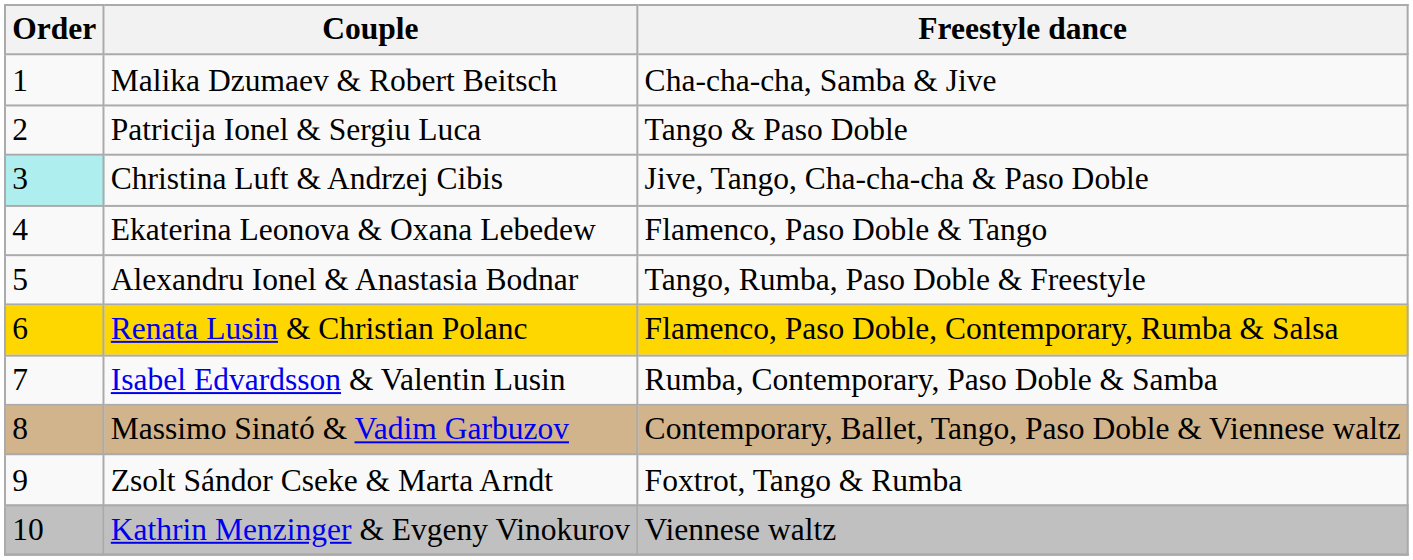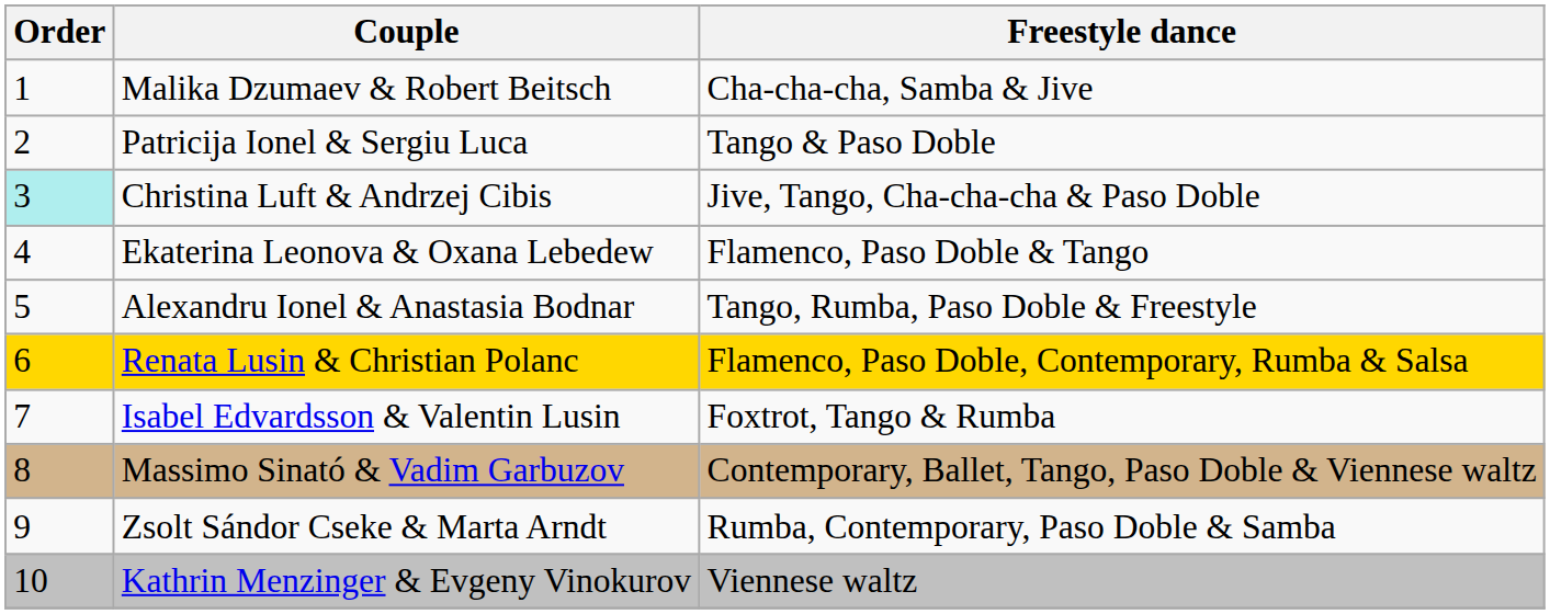Isabel Edvardsson & Valentin Lusin | Freestyle dance: Rumba, Contemporary, Paso Doble & Samba -> Foxtrot, Tango & Rumba
Zsolt Sándor Cseke & Marta Arndt | Freestyle dance: Foxtrot, Tango & Rumba -> Rumba, Contemporary, Paso Doble & Samba
